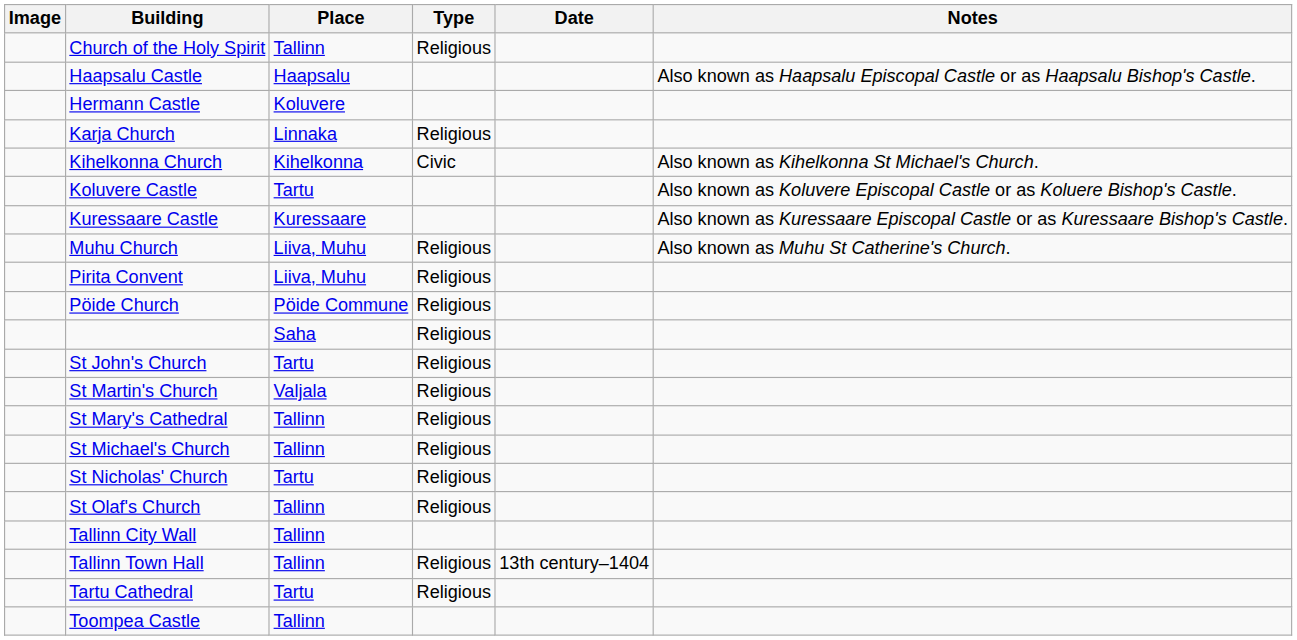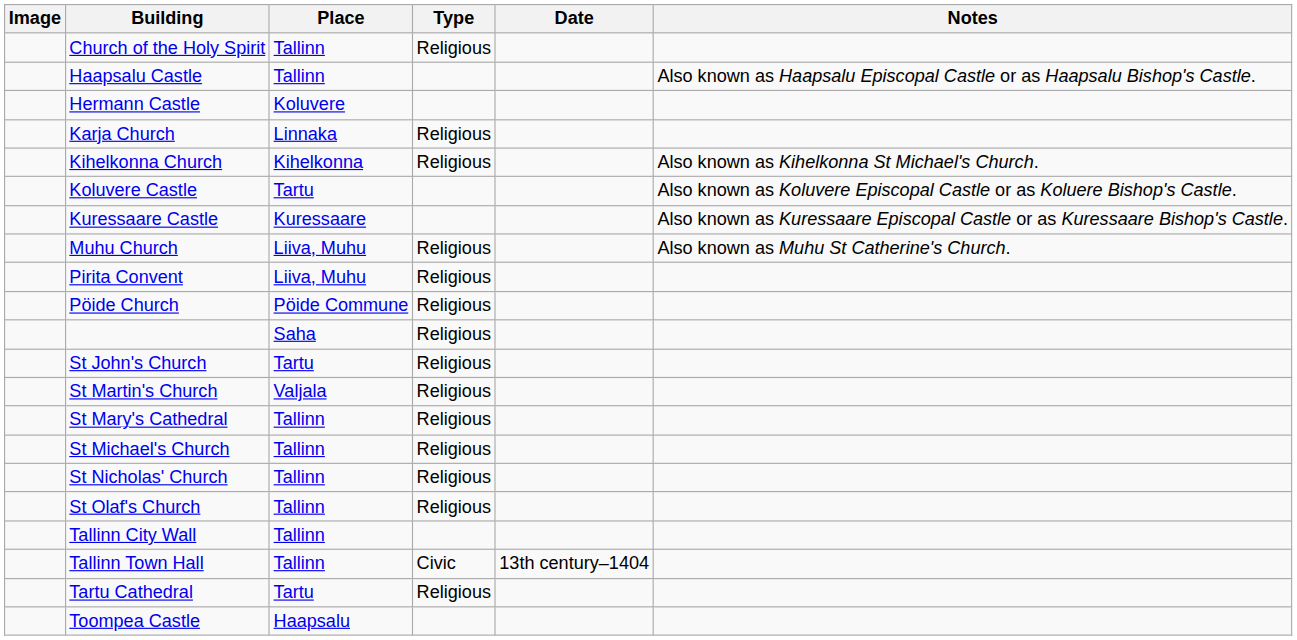Haapsalu Castle | Place: Haapsalu -> Tallinn
Kihelkonna Church | Type: Civic -> Religious
St Nicholas' Church | Place: Tartu -> Tallinn
Tallinn Town Hall | Type: Religious -> Civic
Toompea Castle | Place: Tallinn -> Haapsalu
